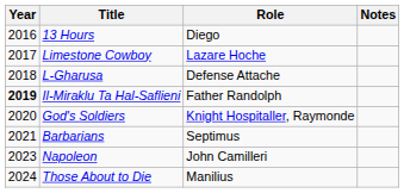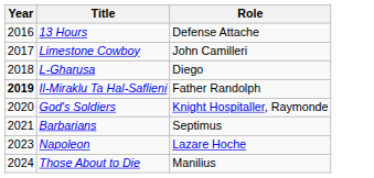- column: Notes
13 Hours | Role: Diego -> Defense Attache
Limestone Cowboy | Role: Lazare Hoche -> John Camilleri
L-Gharusa | Role: Defense Attache -> Diego
Napoleon | Role: John Camilleri -> Lazare Hoche
